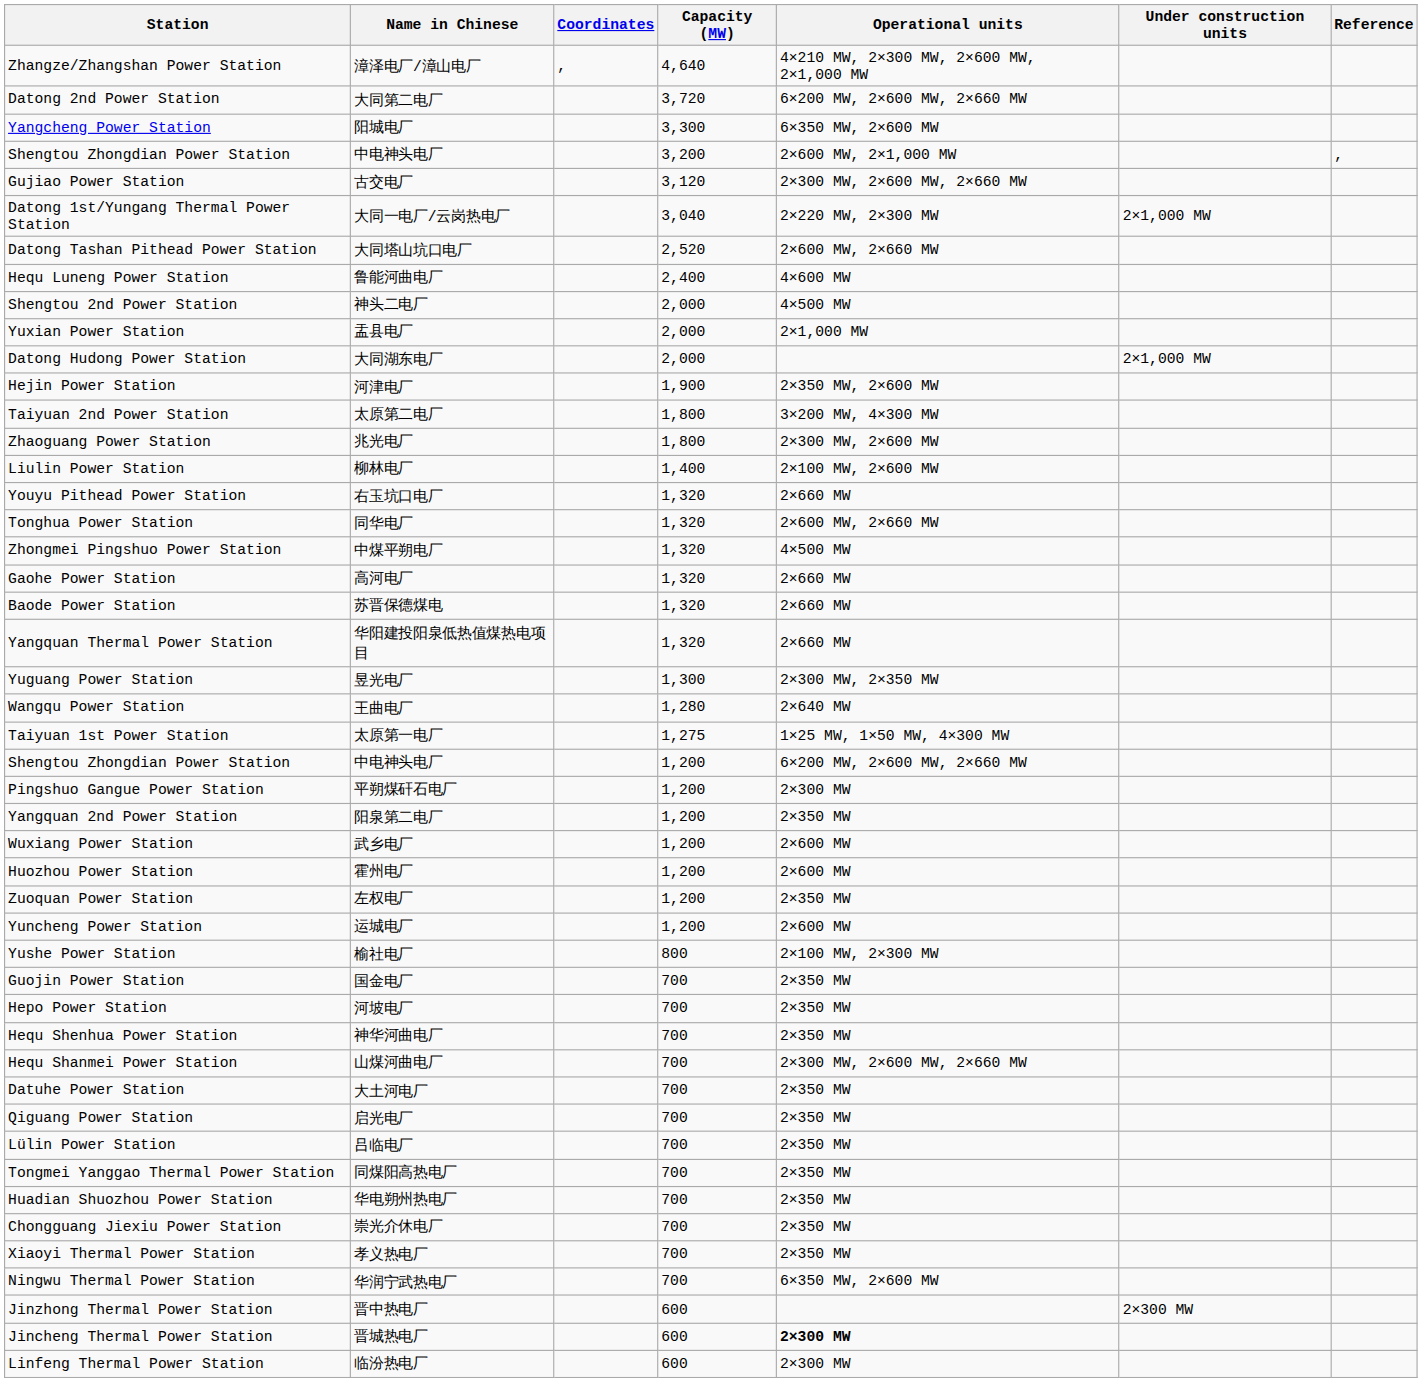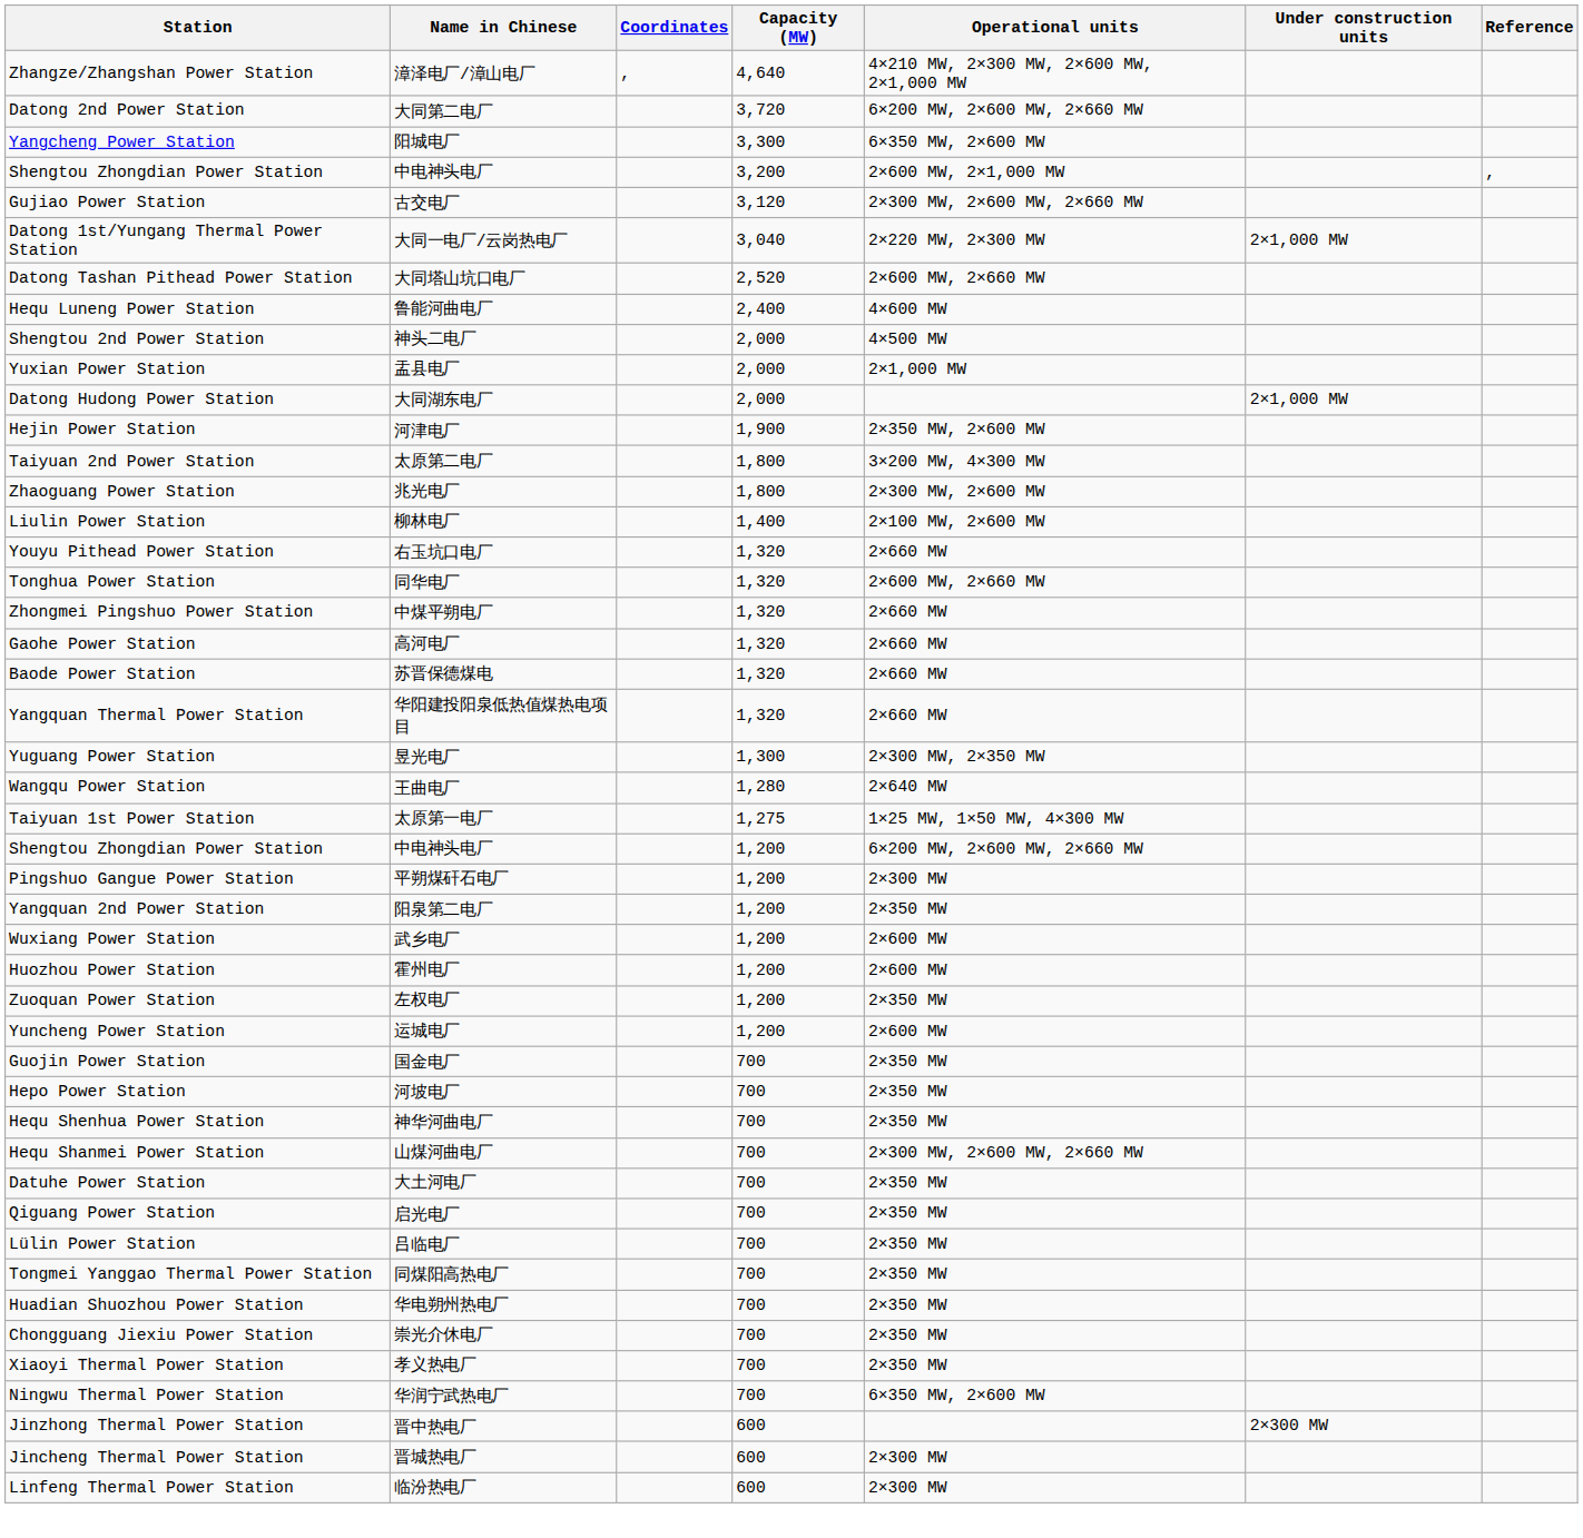Zhongmei Pingshuo Power Station | Operational units: 4×500 MW -> 2×660 MW
- row: Yushe Power Station | 榆社电厂 | 800 | 2×100 MW, 2×300 MW
Jincheng Thermal Power Station | Operational units: bold -> normal
